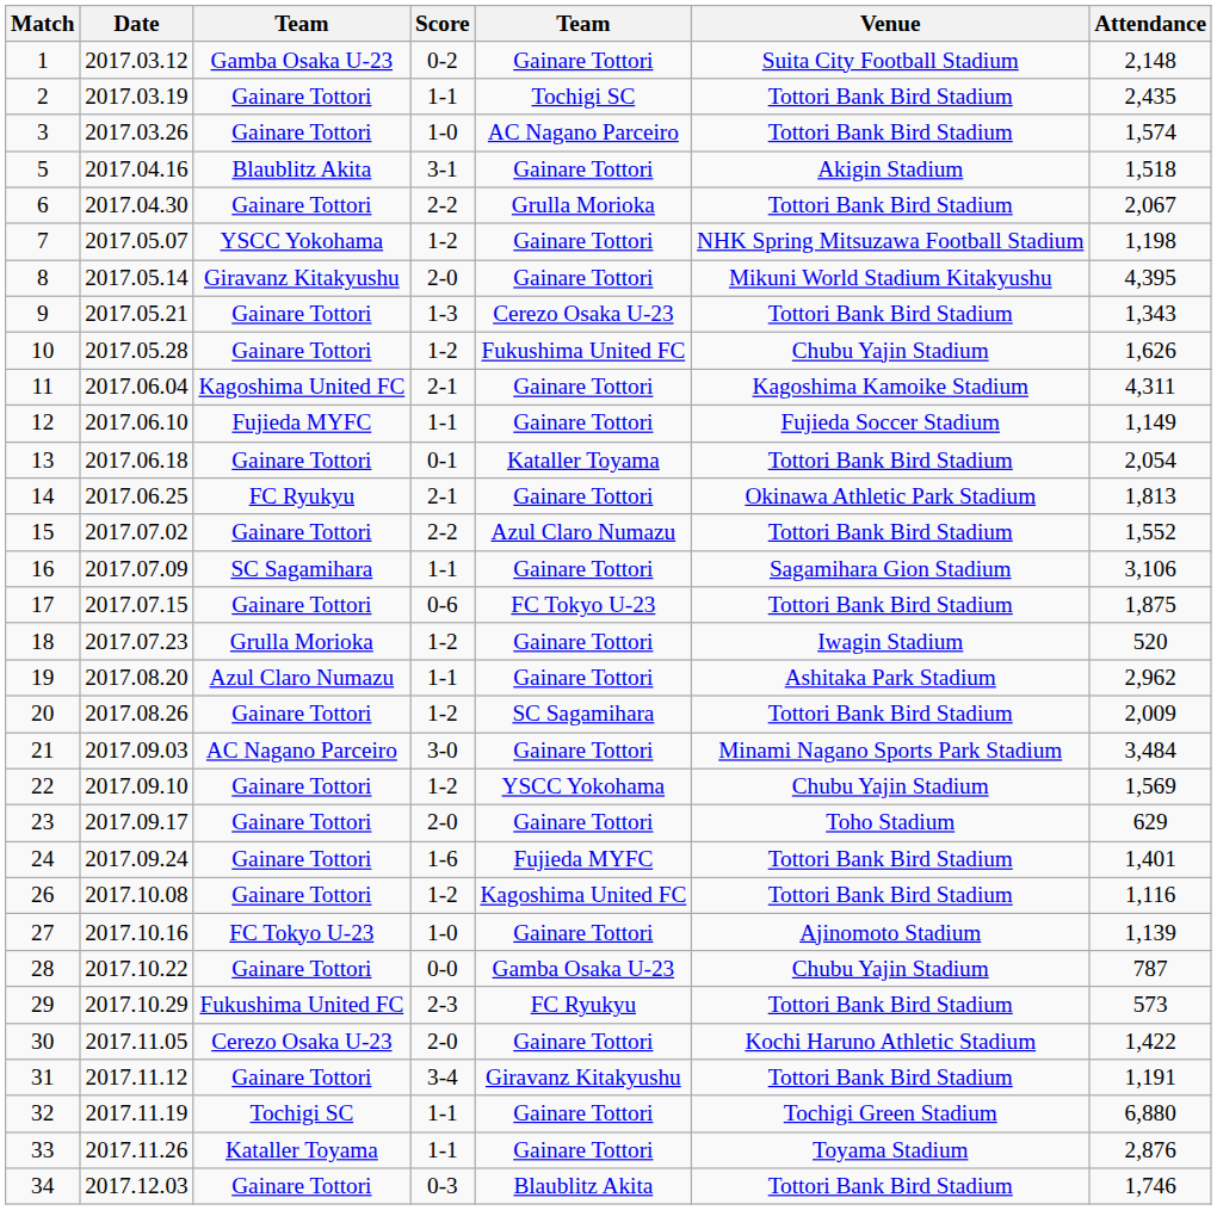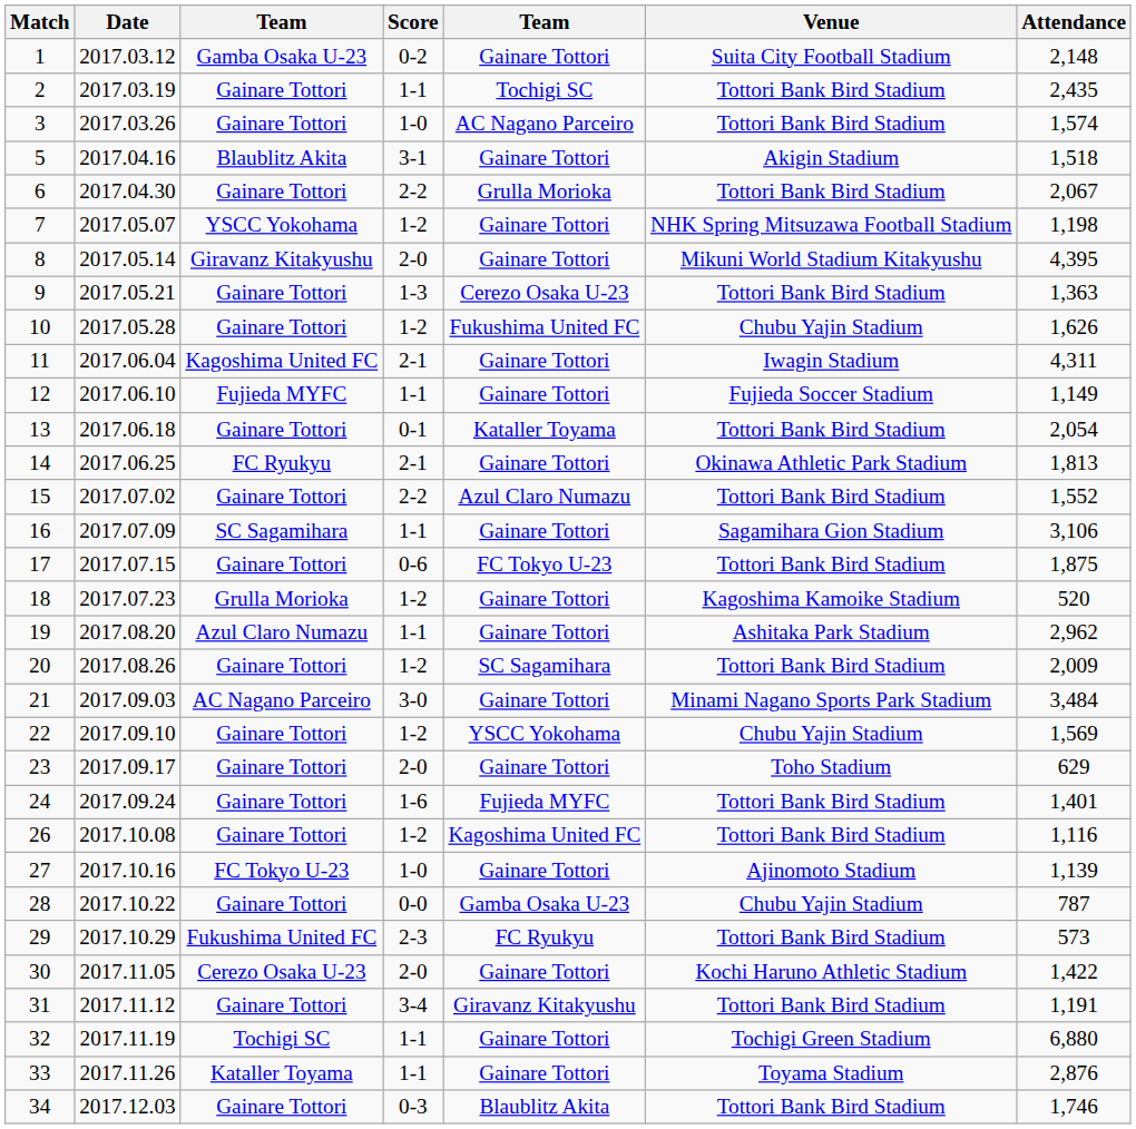9 | Attendance: 1,343 -> 1,363
11 | Venue: Kagoshima Kamoike Stadium -> Iwagin Stadium
18 | Venue: Iwagin Stadium -> Kagoshima Kamoike Stadium
